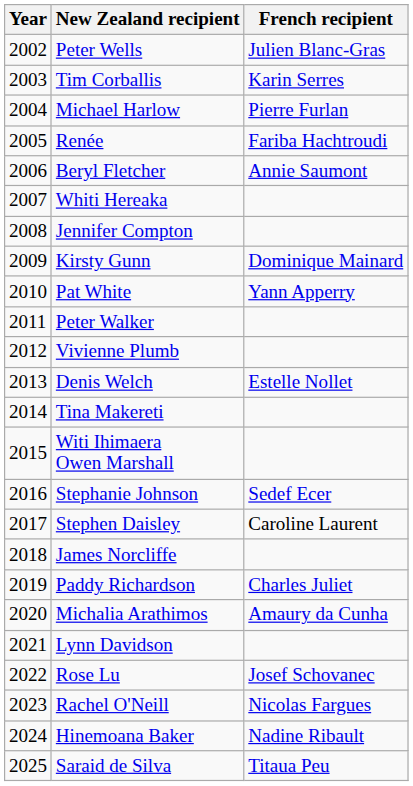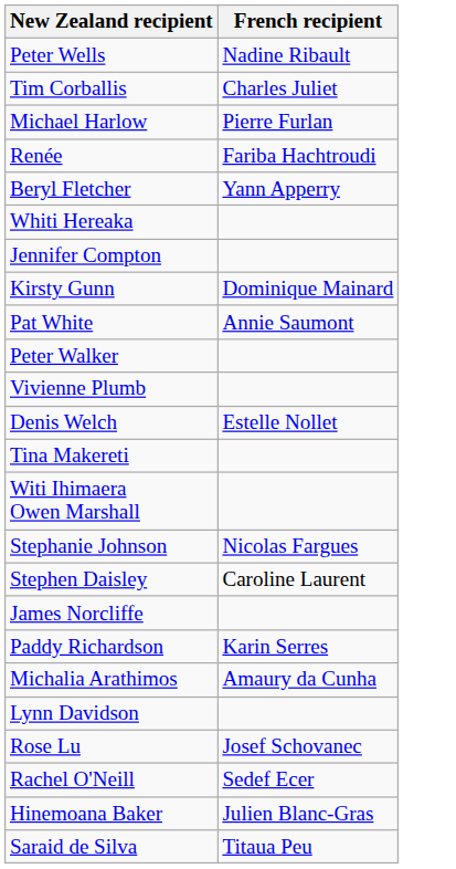- column: Year | 2002 | 2003 | 2004 | 2005 | 2006 | 2007 | 2008 | 2009 | 2010 | 2011 | 2012 | 2013 | 2014 | 2015 | 2016 | 2017 | 2018 | 2019 | 2020 | 2021 | 2022 | 2023 | 2024 | 2025
Peter Wells | French recipient: Julien Blanc-Gras -> Nadine Ribault
Tim Corballis | French recipient: Karin Serres -> Charles Juliet
Beryl Fletcher | French recipient: Annie Saumont -> Yann Apperry
Pat White | French recipient: Yann Apperry -> Annie Saumont
Stephanie Johnson | French recipient: Sedef Ecer -> Nicolas Fargues
Paddy Richardson | French recipient: Charles Juliet -> Karin Serres
Rachel O'Neill | French recipient: Nicolas Fargues -> Sedef Ecer
Hinemoana Baker | French recipient: Nadine Ribault -> Julien Blanc-Gras
